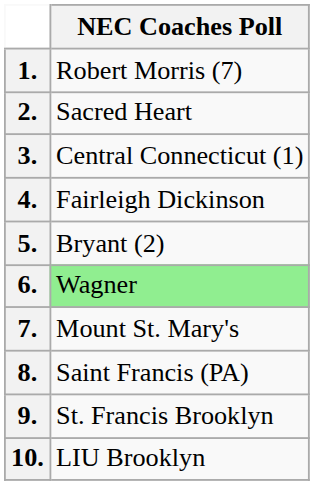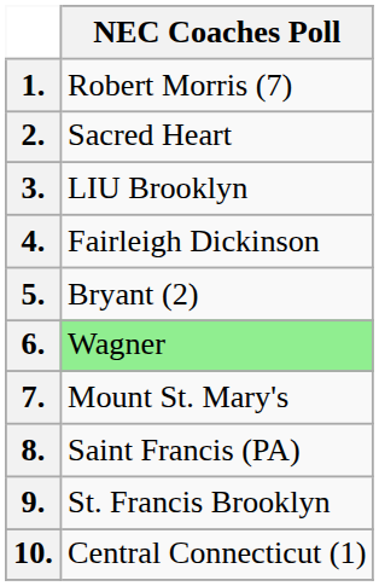3. | NEC Coaches Poll: Central Connecticut (1) -> LIU Brooklyn
10. | NEC Coaches Poll: LIU Brooklyn -> Central Connecticut (1)
